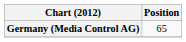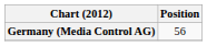Germany (Media Control AG) | Position: 65 -> 56
